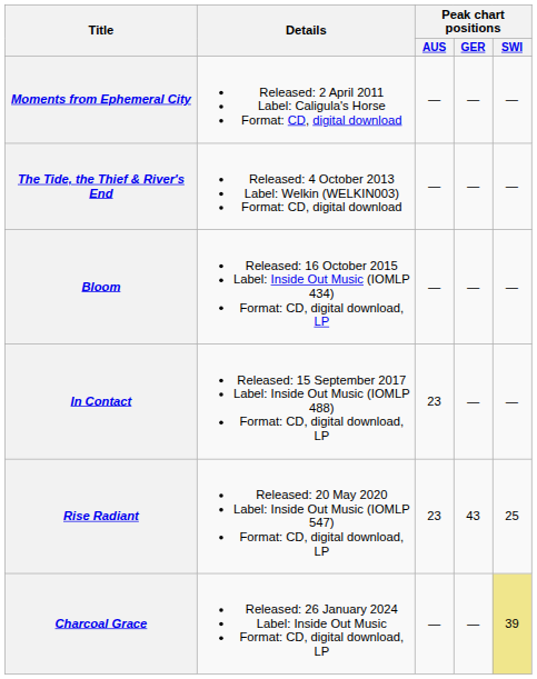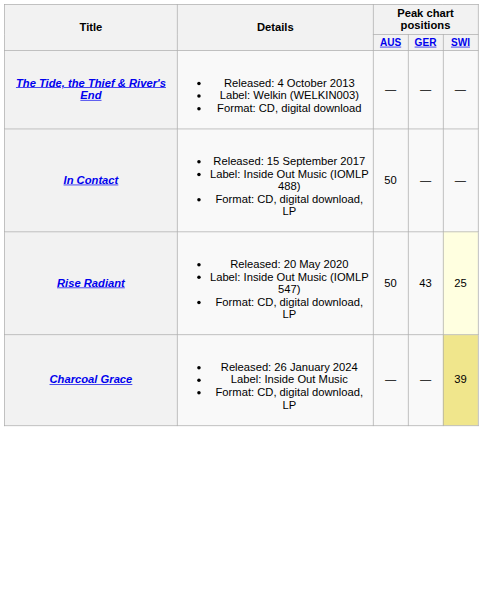- row: Moments from Ephemeral City | Released: 2 April 2011 Label: Caligula's Horse Format: CD, digital download | — | — | —
- row: Bloom | Released: 16 October 2015 Label: Inside Out Music (IOMLP 434) Format: CD, digital download, LP | — | — | —
In Contact | Peak chart positions / AUS: 23 -> 50
Rise Radiant | Peak chart positions / AUS: 23 -> 50
Rise Radiant | Peak chart positions / SWI: no background -> lightyellow background
